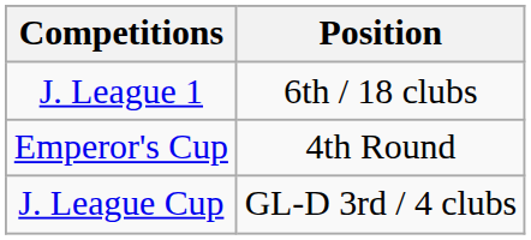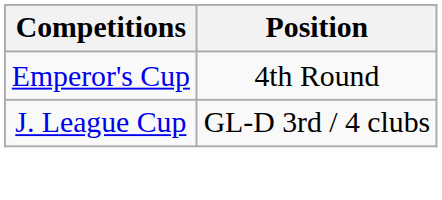- row: J. League 1 | 6th / 18 clubs
